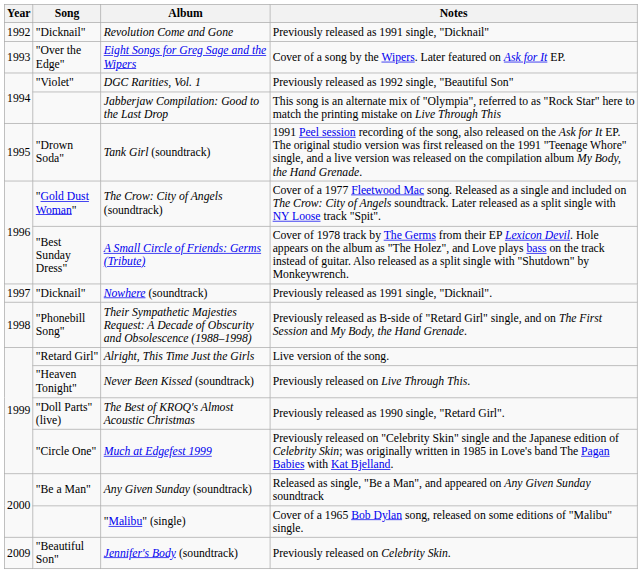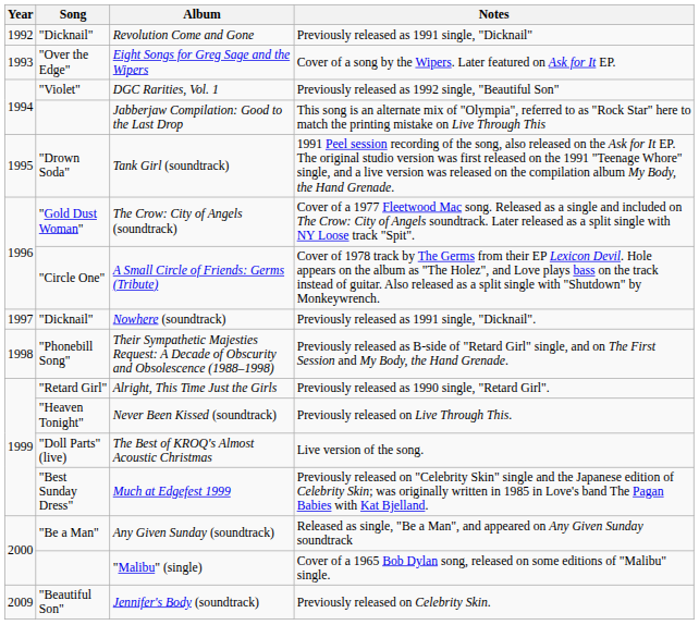A Small Circle of Friends: Germs (Tribute) | Song: "Best Sunday Dress" -> "Circle One"
Alright, This Time Just the Girls | Notes: Live version of the song. -> Previously released as 1990 single, "Retard Girl".
The Best of KROQ's Almost Acoustic Christmas | Notes: Previously released as 1990 single, "Retard Girl". -> Live version of the song.
Much at Edgefest 1999 | Song: "Circle One" -> "Best Sunday Dress"
